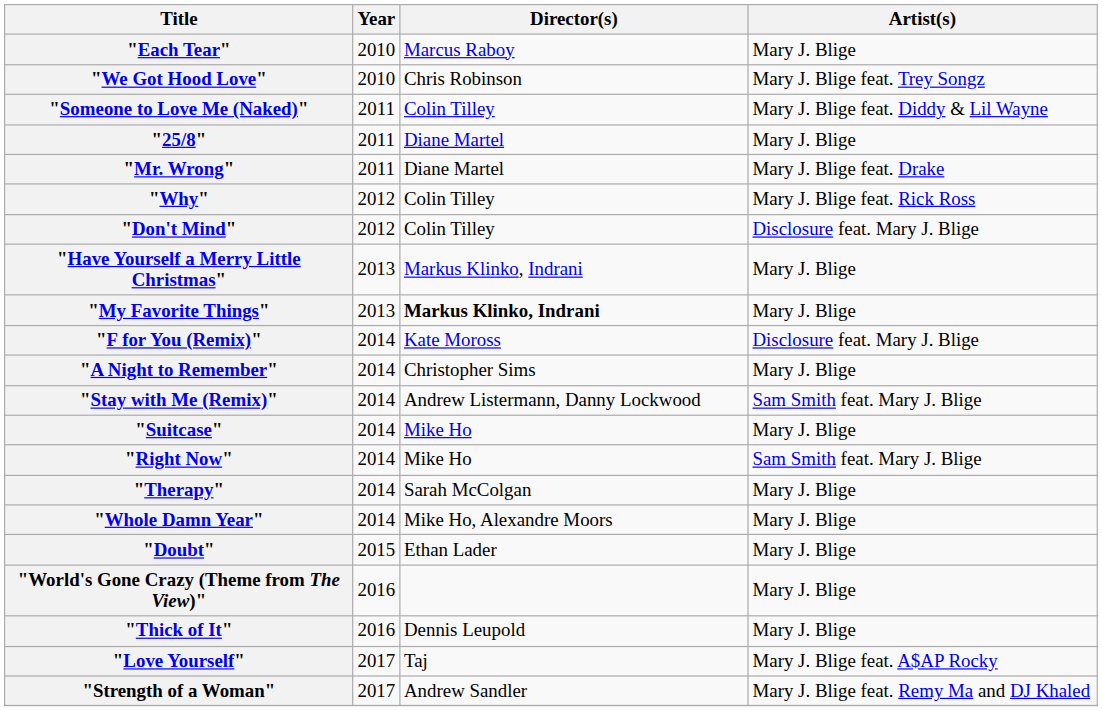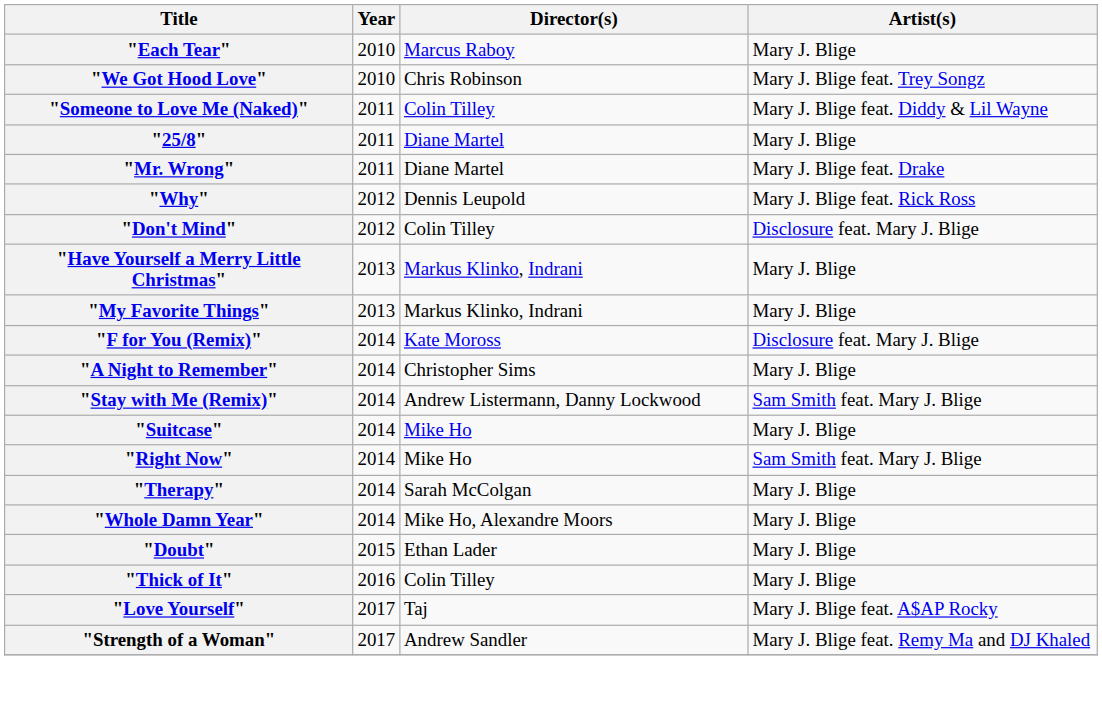"Why" | Director(s): Colin Tilley -> Dennis Leupold
"My Favorite Things" | Director(s): bold -> normal
- row: "World's Gone Crazy (Theme from The View)" | 2016 | Mary J. Blige
"Thick of It" | Director(s): Dennis Leupold -> Colin Tilley
